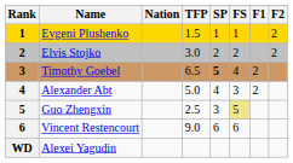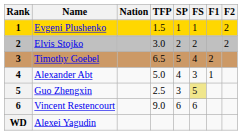Timothy Goebel | SP: bold -> normal
Alexander Abt | F1: 2 -> 1
